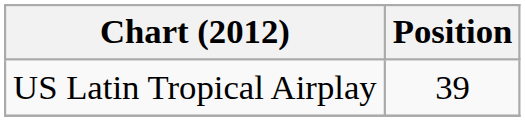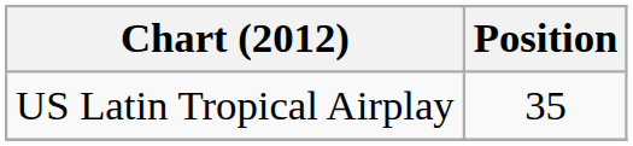US Latin Tropical Airplay | Position: 39 -> 35
